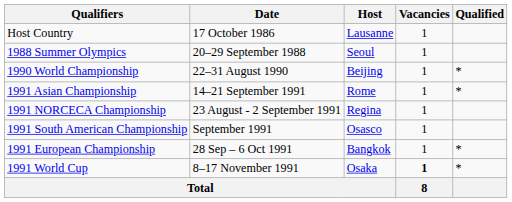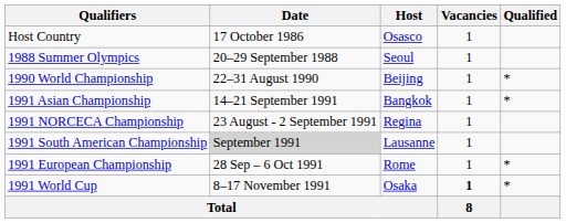Host Country | Host: Lausanne -> Osasco
1991 Asian Championship | Host: Rome -> Bangkok
1991 South American Championship | Date: no background -> lightgrey background
1991 South American Championship | Host: Osasco -> Lausanne
1991 European Championship | Host: Bangkok -> Rome
